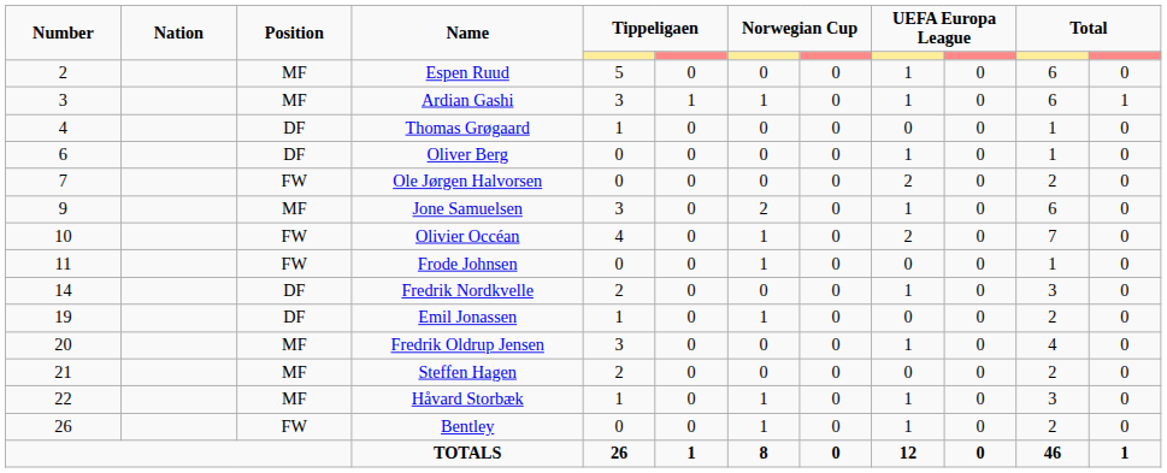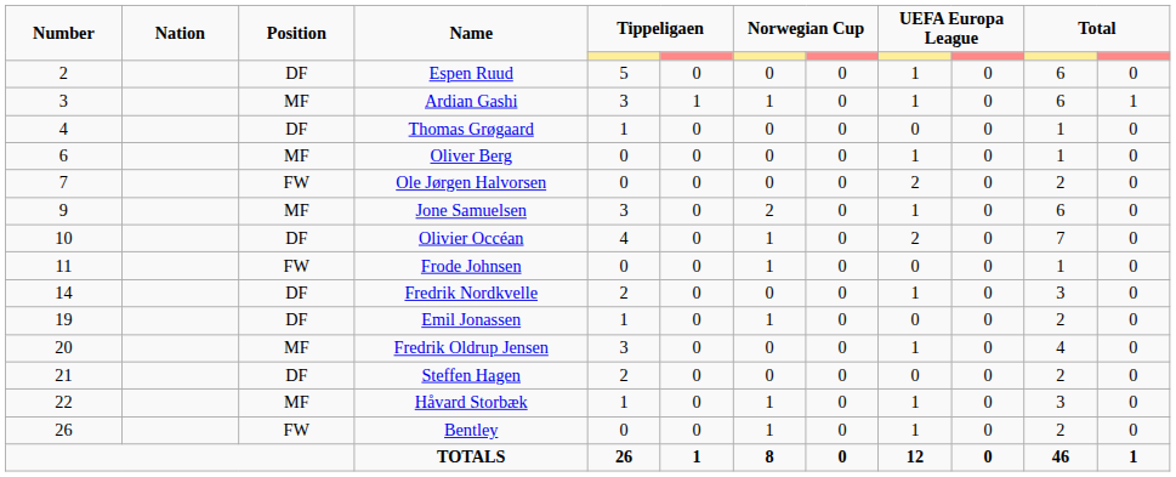Espen Ruud | Position: MF -> DF
Oliver Berg | Position: DF -> MF
Olivier Occéan | Position: FW -> DF
Steffen Hagen | Position: MF -> DF
